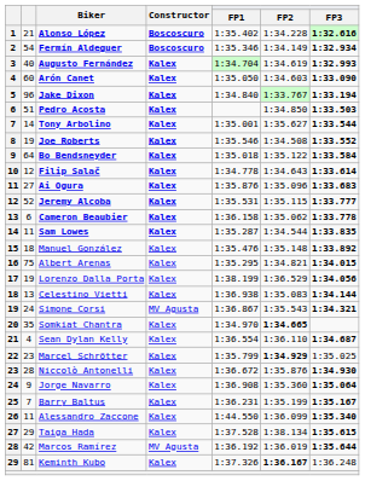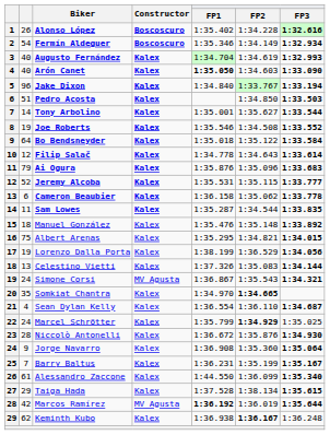Alonso López | column 2: 21 -> 26
Arón Canet | column 2: 60 -> 40
Arón Canet | FP1: normal -> bold
Ai Ogura | column 2: 27 -> 79
Celestino Vietti | FP1: 1:36.938 -> 1:37.326
Marcel Schrötter | column 2: 23 -> 24
Alessandro Zaccone | column 2: 11 -> 61
Marcos Ramírez | FP1: normal -> bold
Keminth Kubo | column 2: 81 -> 62
Keminth Kubo | FP1: 1:37.326 -> 1:36.938
